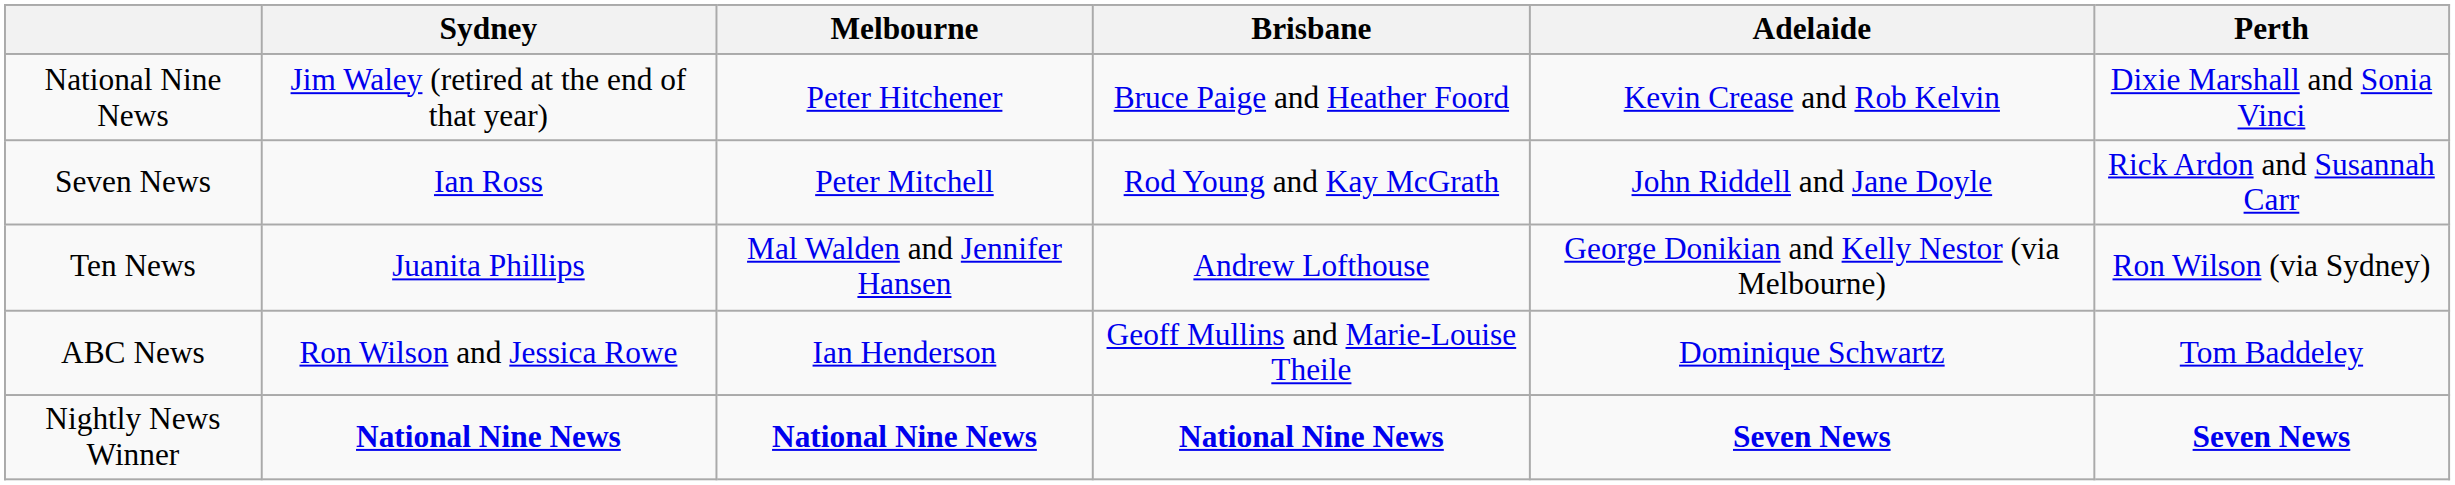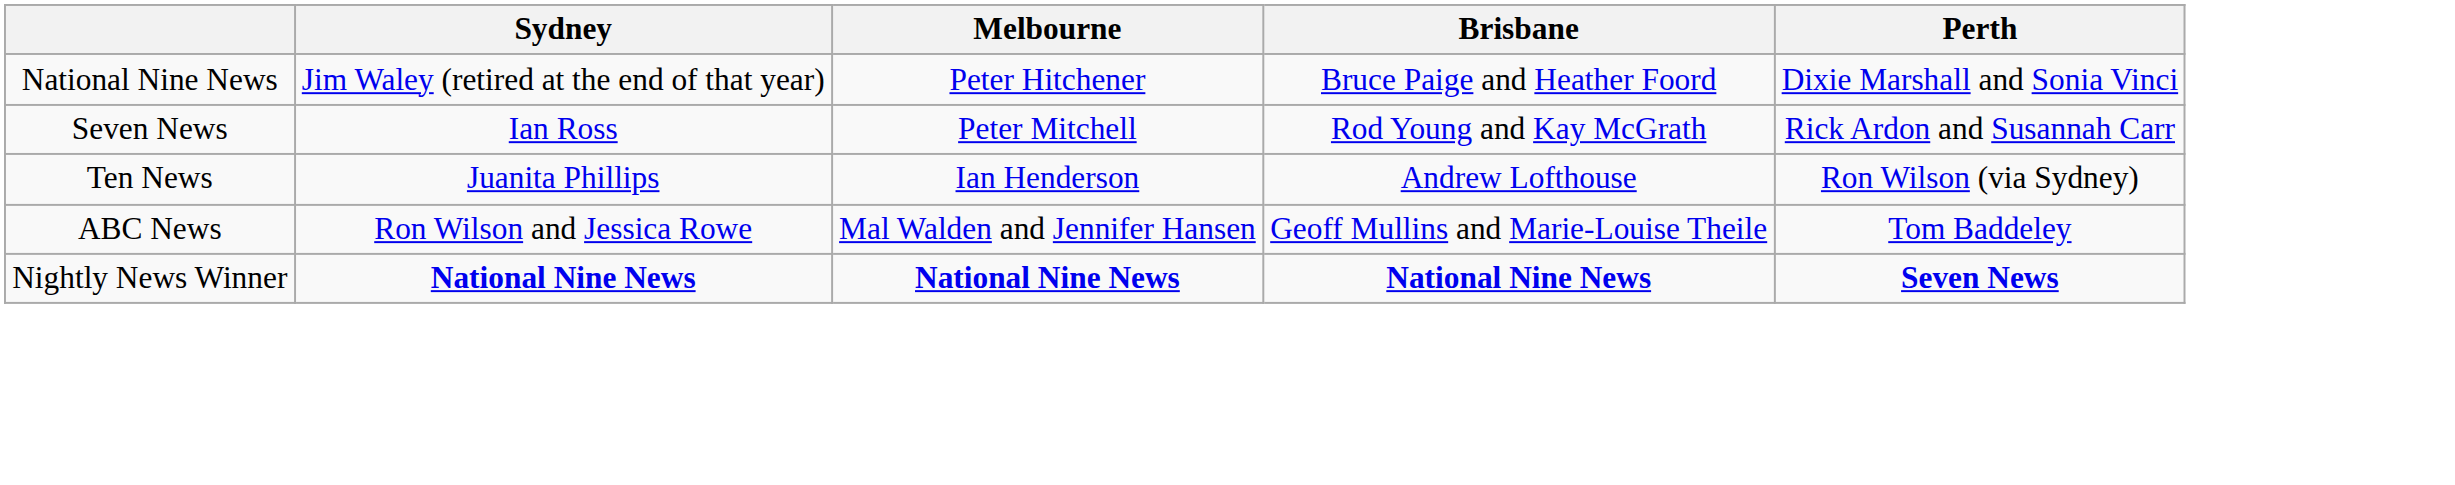- column: Adelaide | Kevin Crease and Rob Kelvin | John Riddell and Jane Doyle | George Donikian and Kelly Nestor (via Melbourne) | Dominique Schwartz | Seven News
Ten News | Melbourne: Mal Walden and Jennifer Hansen -> Ian Henderson
ABC News | Melbourne: Ian Henderson -> Mal Walden and Jennifer Hansen
